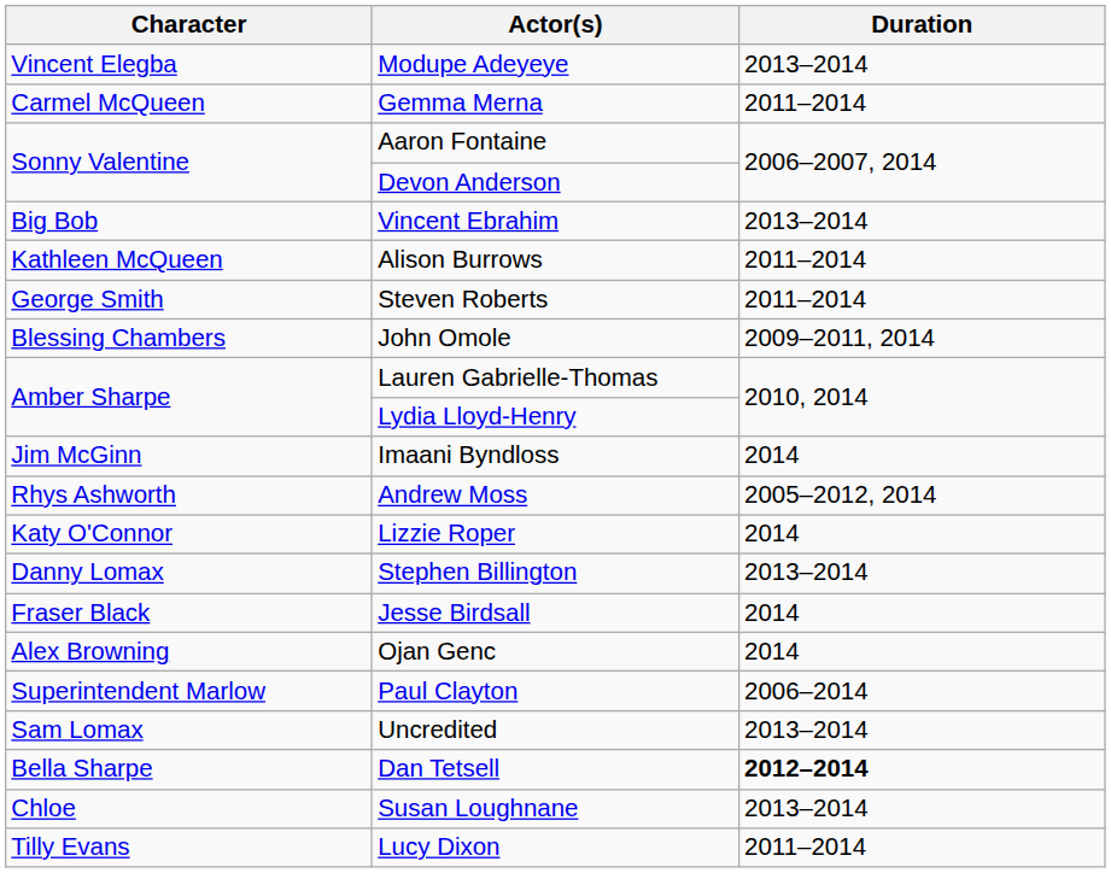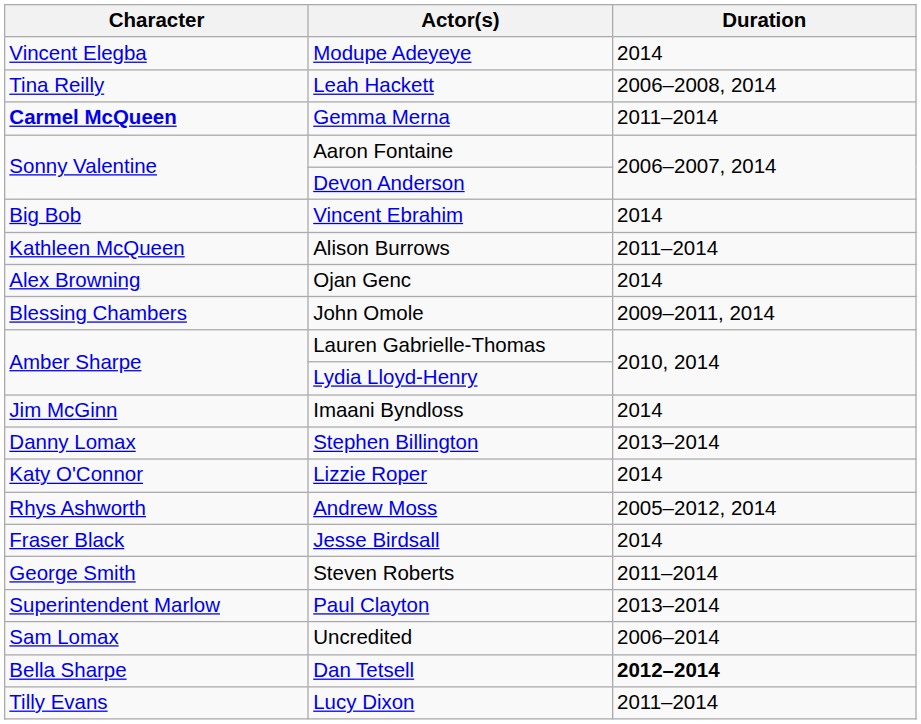Modupe Adeyeye | Duration: 2013–2014 -> 2014
+ row: Tina Reilly | Leah Hackett | 2006–2008, 2014
Gemma Merna | Character: normal -> bold
Vincent Ebrahim | Duration: 2013–2014 -> 2014
rows swapped: Steven Roberts <-> Ojan Genc
rows swapped: Andrew Moss <-> Stephen Billington
Paul Clayton | Duration: 2006–2014 -> 2013–2014
Uncredited | Duration: 2013–2014 -> 2006–2014
- row: Chloe | Susan Loughnane | 2013–2014
